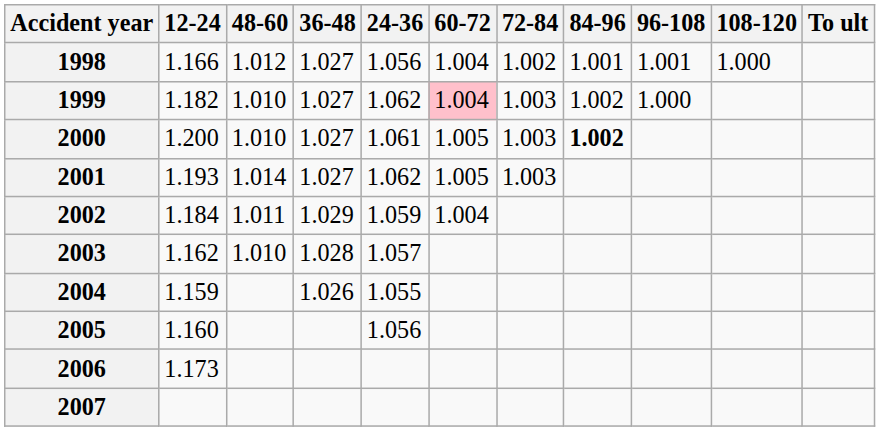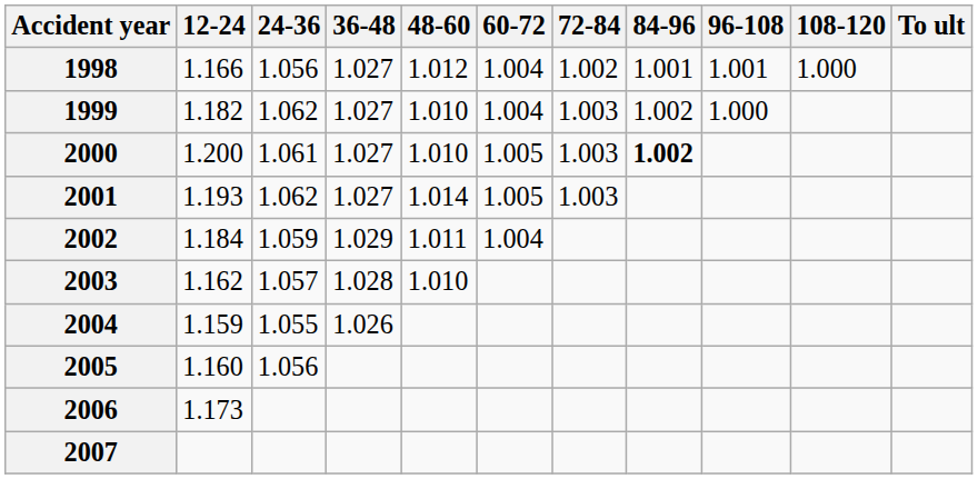columns swapped: 24-36 <-> 48-60
1999 | 60-72: pink background -> no background
